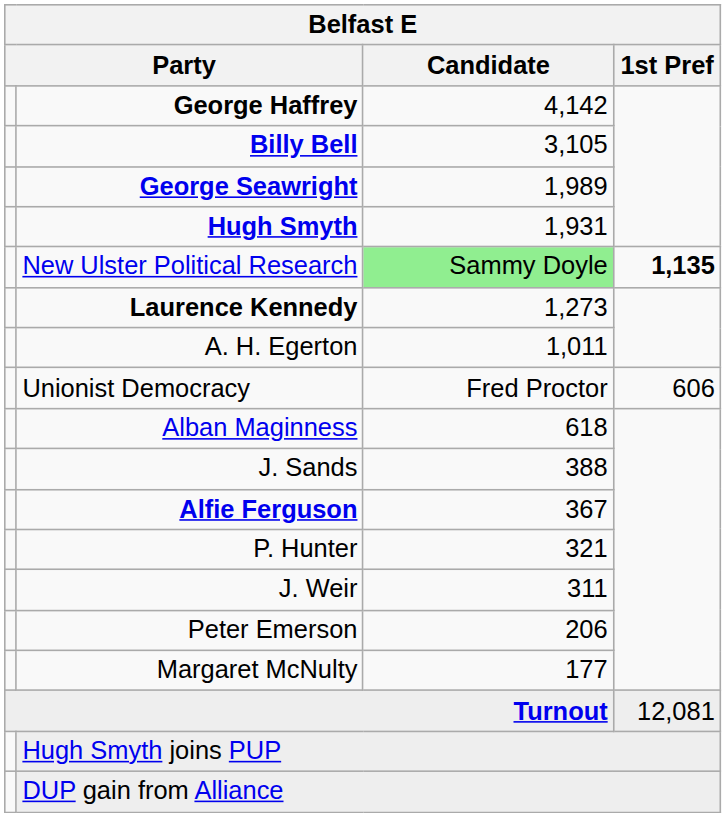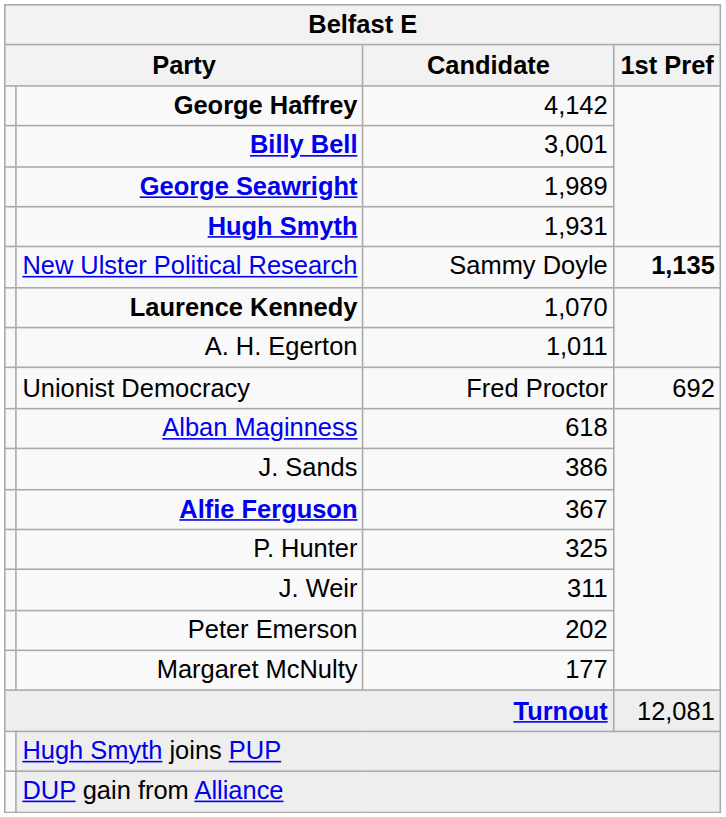Billy Bell | Candidate: 3,105 -> 3,001
New Ulster Political Research | Candidate: lightgreen background -> no background
Laurence Kennedy | Candidate: 1,273 -> 1,070
Unionist Democracy | 1st Pref: 606 -> 692
J. Sands | Candidate: 388 -> 386
P. Hunter | Candidate: 321 -> 325
Peter Emerson | Candidate: 206 -> 202
